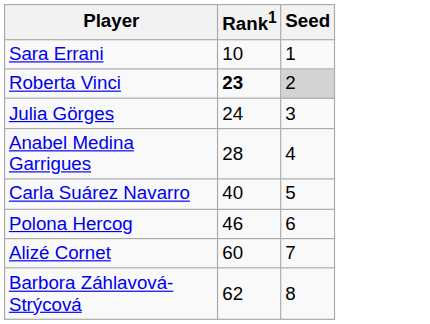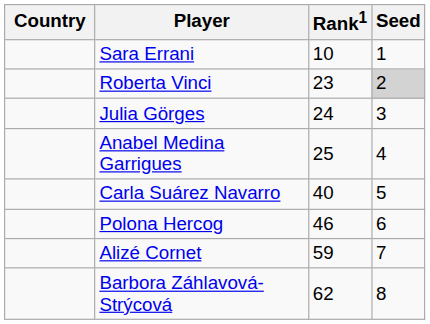+ column: Country
Roberta Vinci | Rank1: bold -> normal
Anabel Medina Garrigues | Rank1: 28 -> 25
Alizé Cornet | Rank1: 60 -> 59
